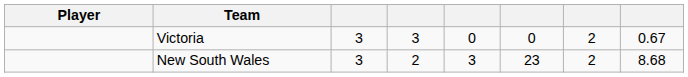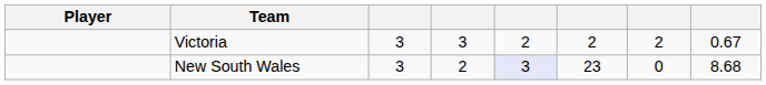Victoria | column 5: 0 -> 2
Victoria | column 6: 0 -> 2
New South Wales | column 5: no background -> lavender background
New South Wales | column 7: 2 -> 0
